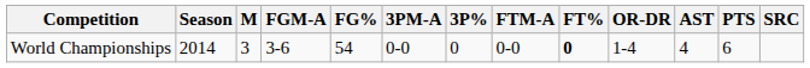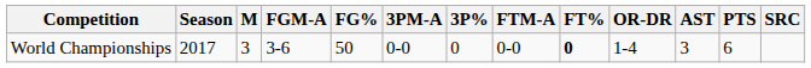World Championships | Season: 2014 -> 2017
World Championships | FG%: 54 -> 50
World Championships | AST: 4 -> 3
